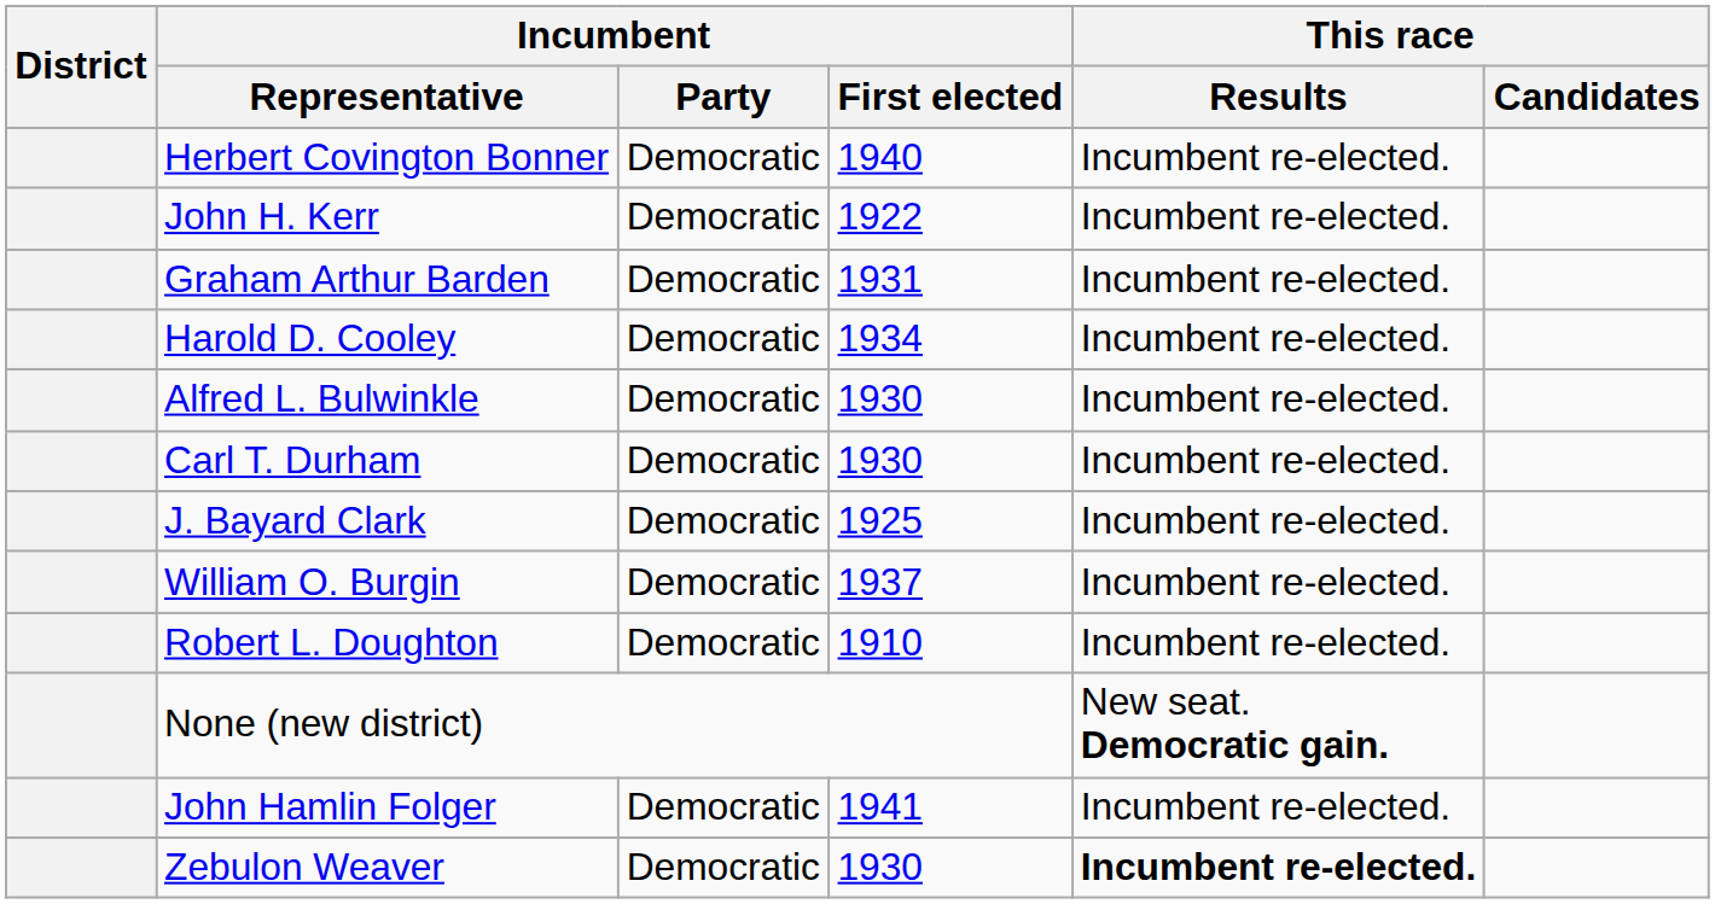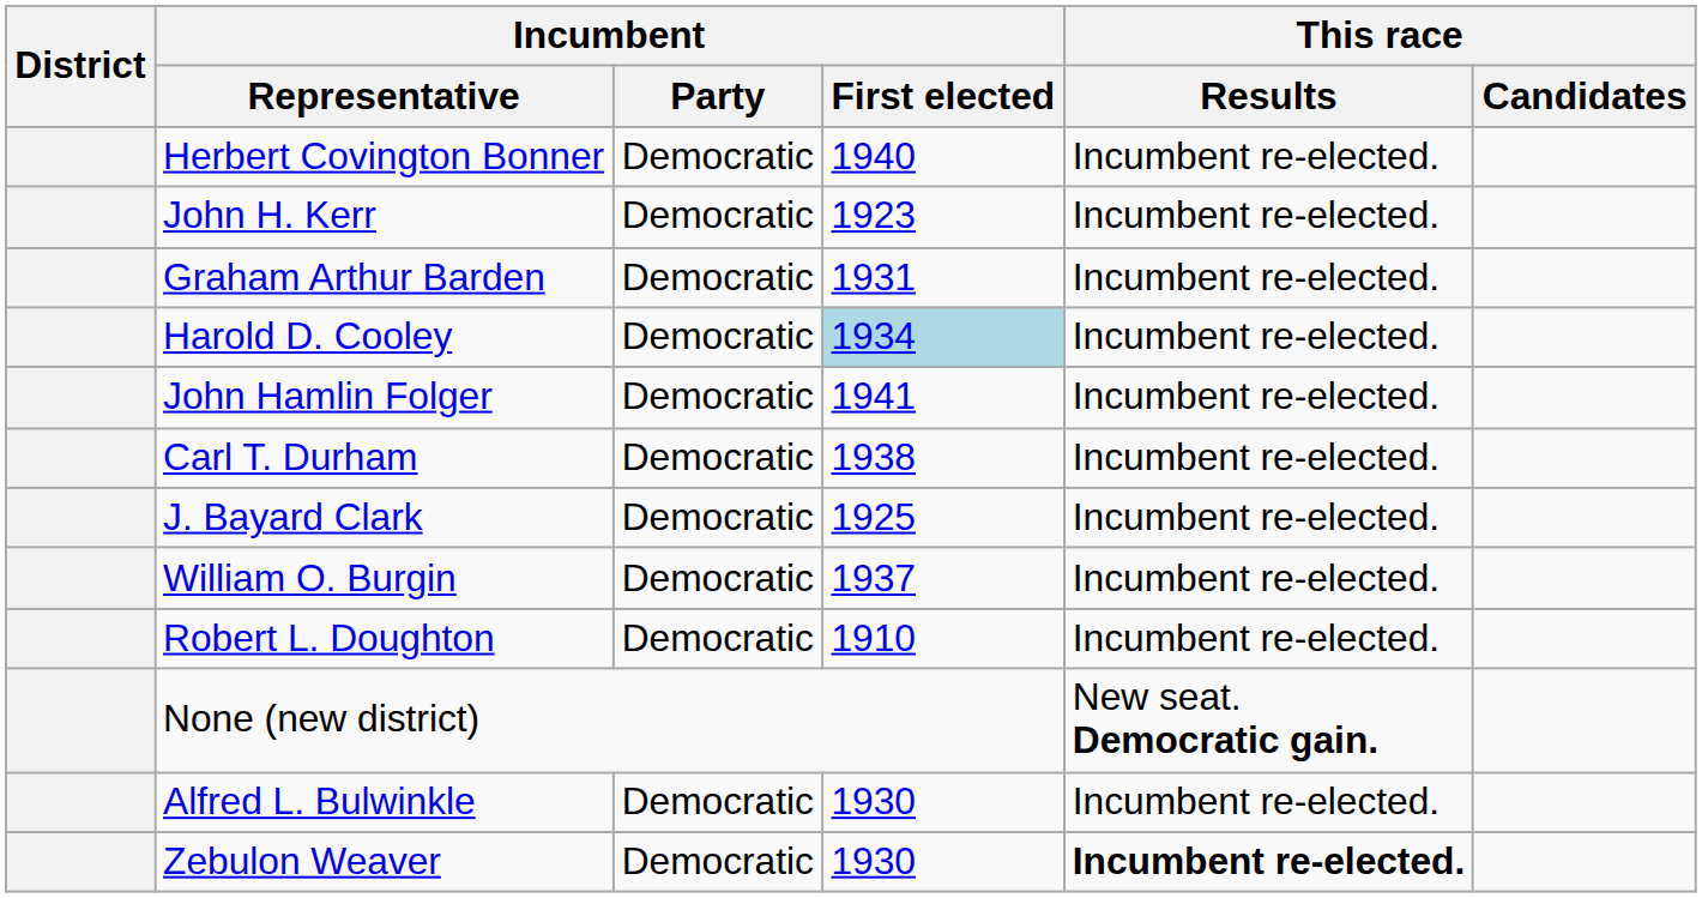John H. Kerr | Incumbent / First elected: 1922 -> 1923
Harold D. Cooley | Incumbent / First elected: no background -> lightblue background
rows swapped: John Hamlin Folger <-> Alfred L. Bulwinkle
Carl T. Durham | Incumbent / First elected: 1930 -> 1938
